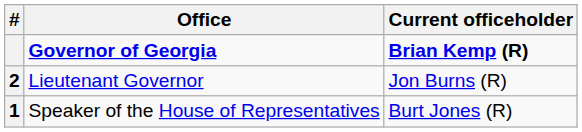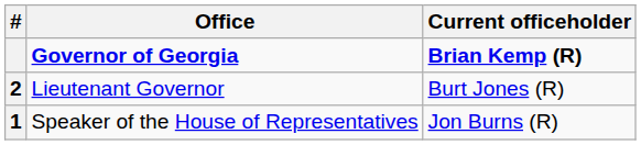Lieutenant Governor | Current officeholder: Jon Burns (R) -> Burt Jones (R)
Speaker of the House of Representatives | Current officeholder: Burt Jones (R) -> Jon Burns (R)
